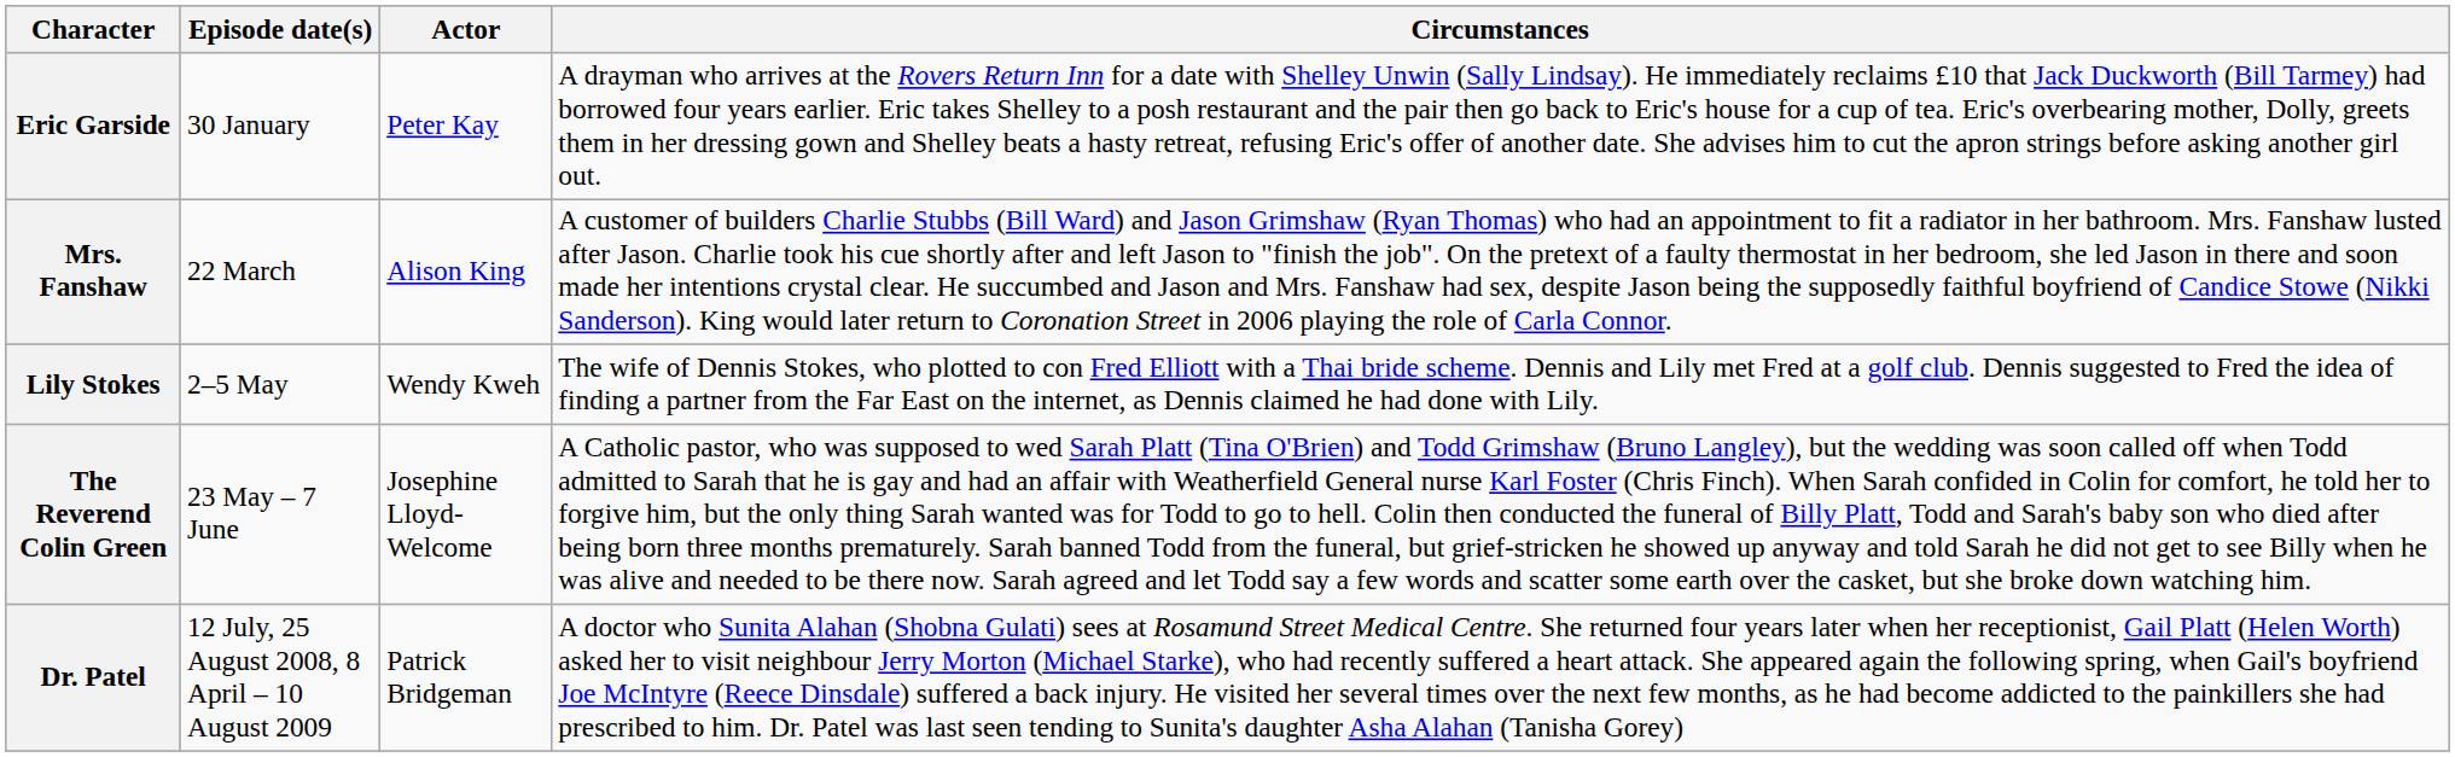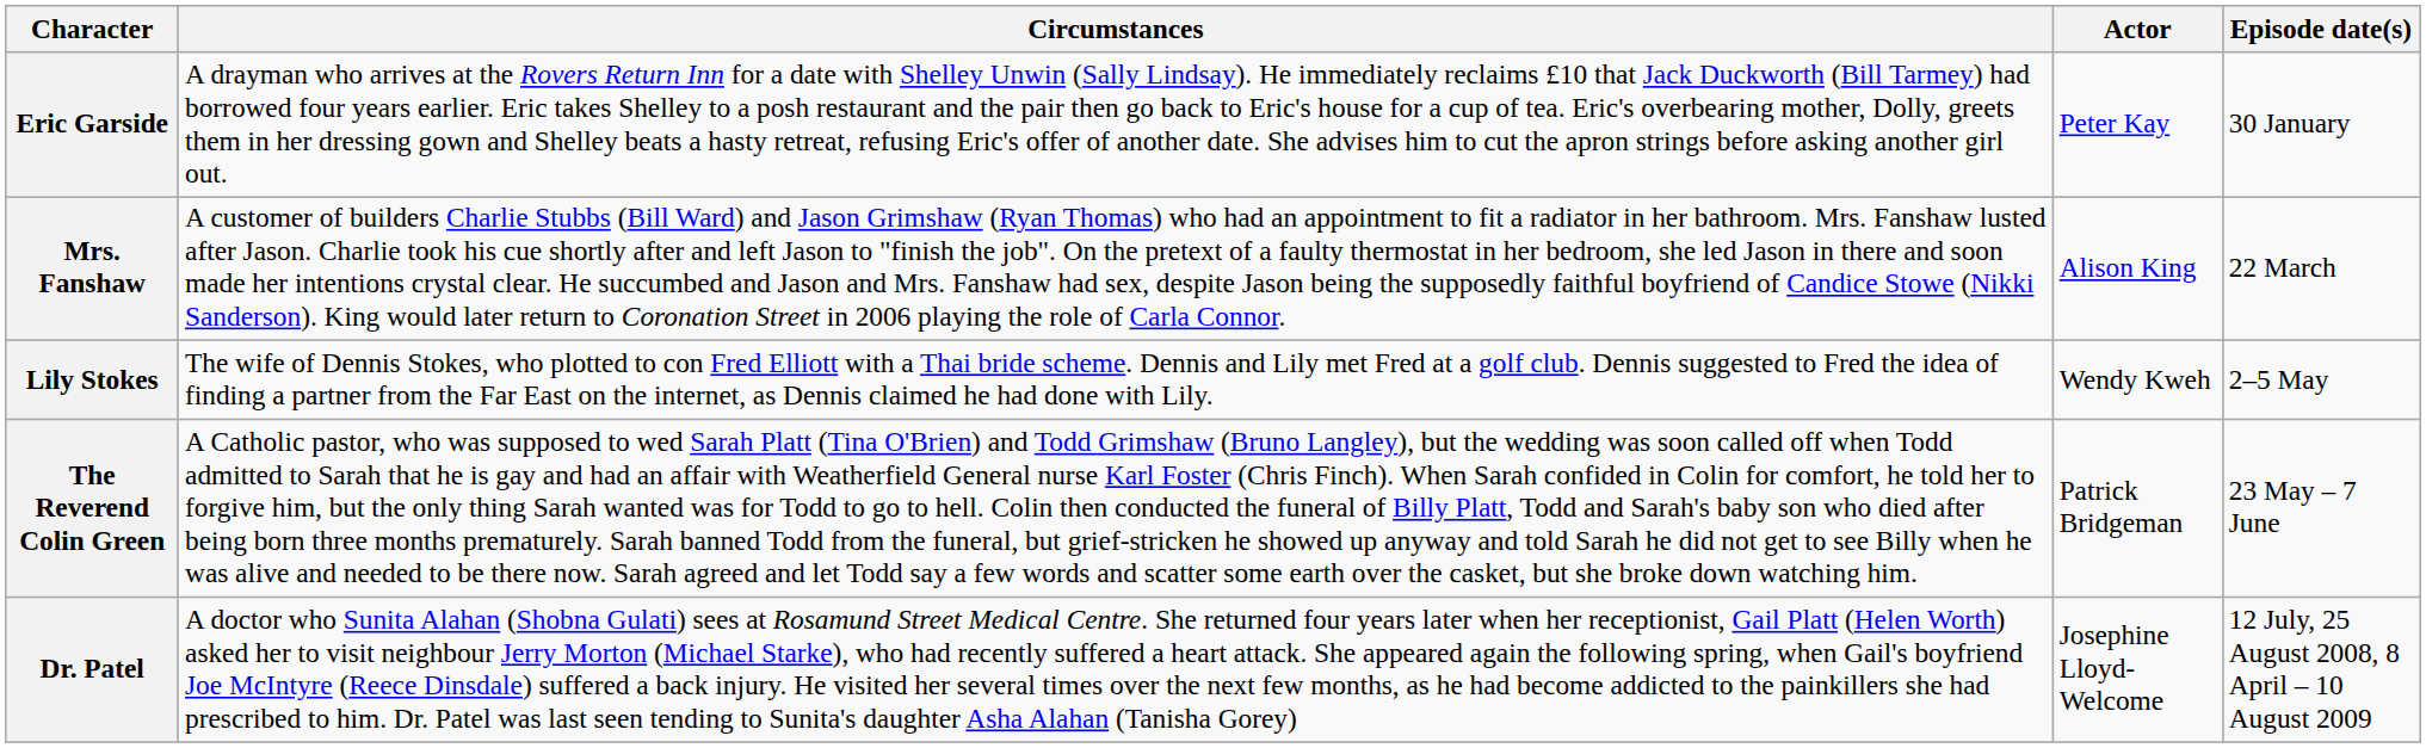columns swapped: Episode date(s) <-> Circumstances
The Reverend Colin Green | Actor: Josephine Lloyd-Welcome -> Patrick Bridgeman
Dr. Patel | Actor: Patrick Bridgeman -> Josephine Lloyd-Welcome
